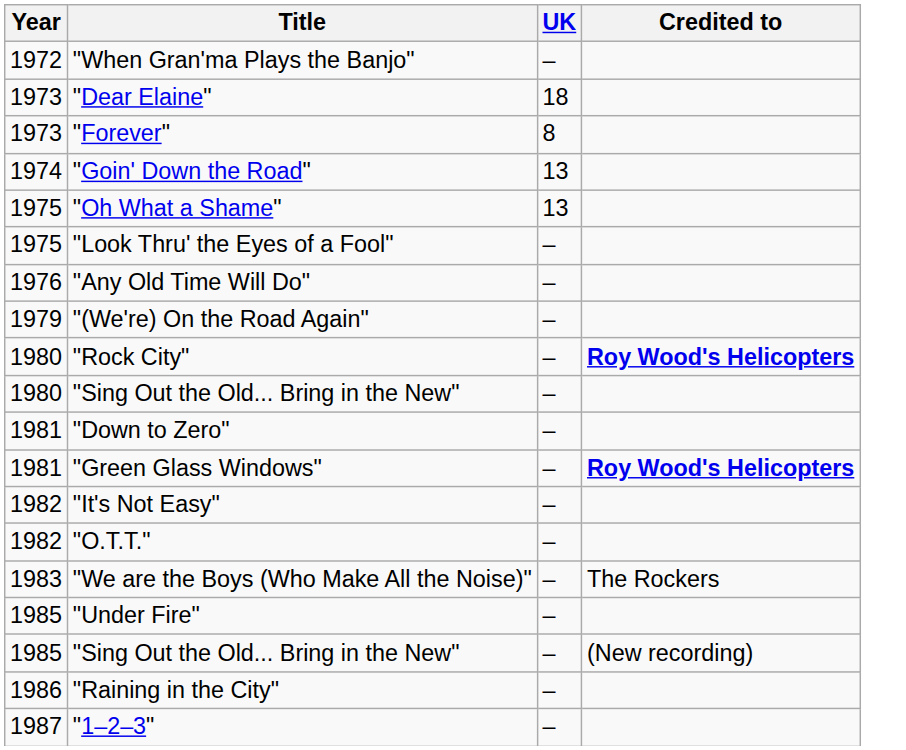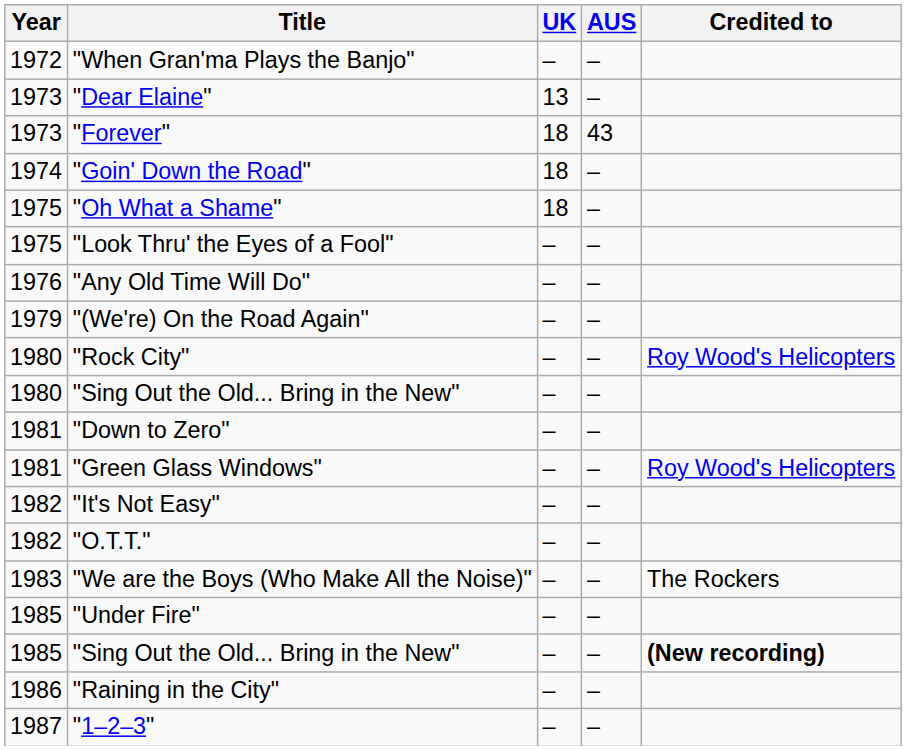+ column: AUS | – | – | 43 | – | – | – | – | – | – | – | – | – | – | – | – | – | – | – | –
"Dear Elaine" | UK: 18 -> 13
"Forever" | UK: 8 -> 18
"Goin' Down the Road" | UK: 13 -> 18
"Oh What a Shame" | UK: 13 -> 18
"Rock City" | Credited to: bold -> normal
"Green Glass Windows" | Credited to: bold -> normal
1985 / "Sing Out the Old... Bring in the New" | Credited to: normal -> bold
